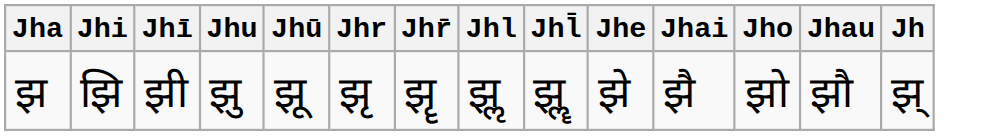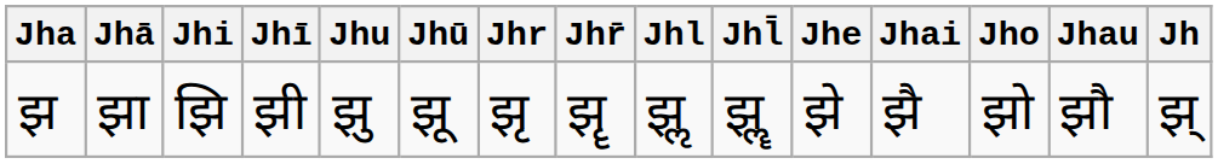+ column: Jhā | झा
